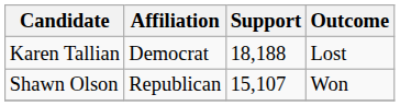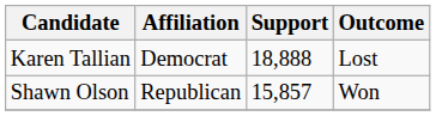Karen Tallian | Support: 18,188 -> 18,888
Shawn Olson | Support: 15,107 -> 15,857
